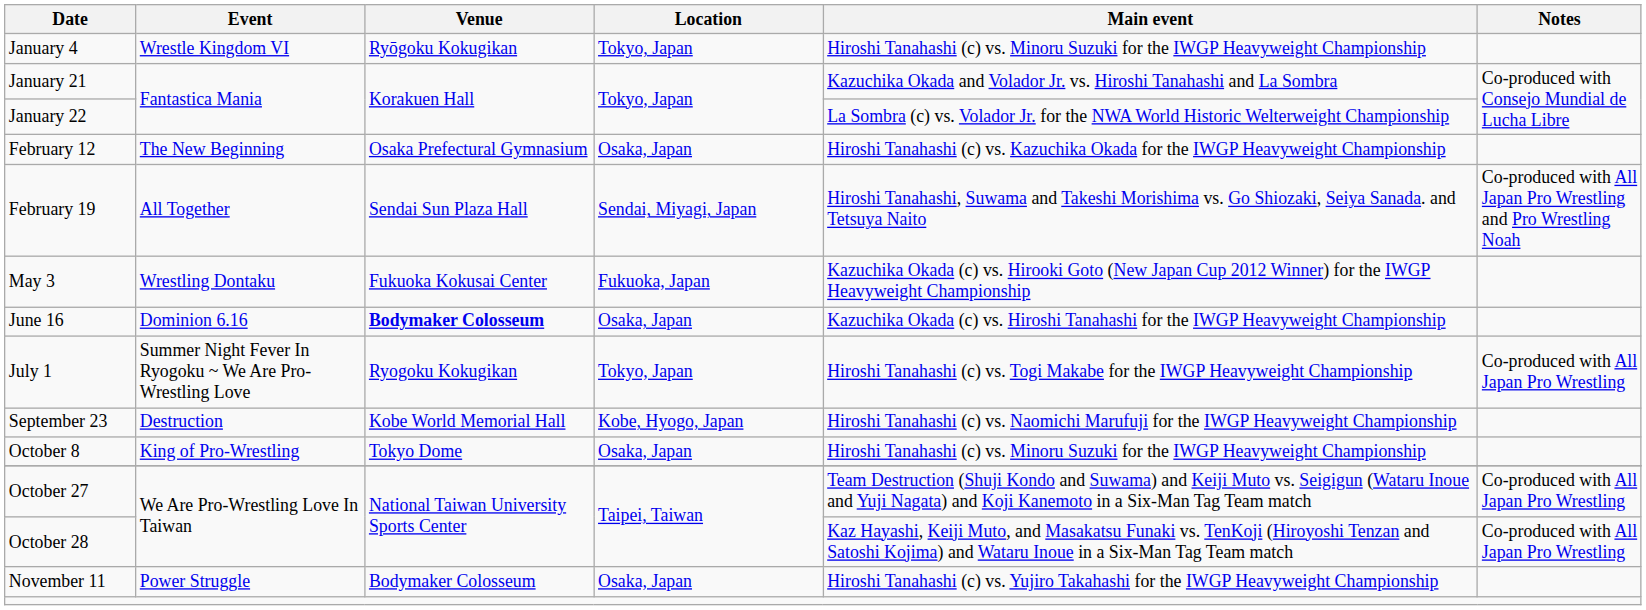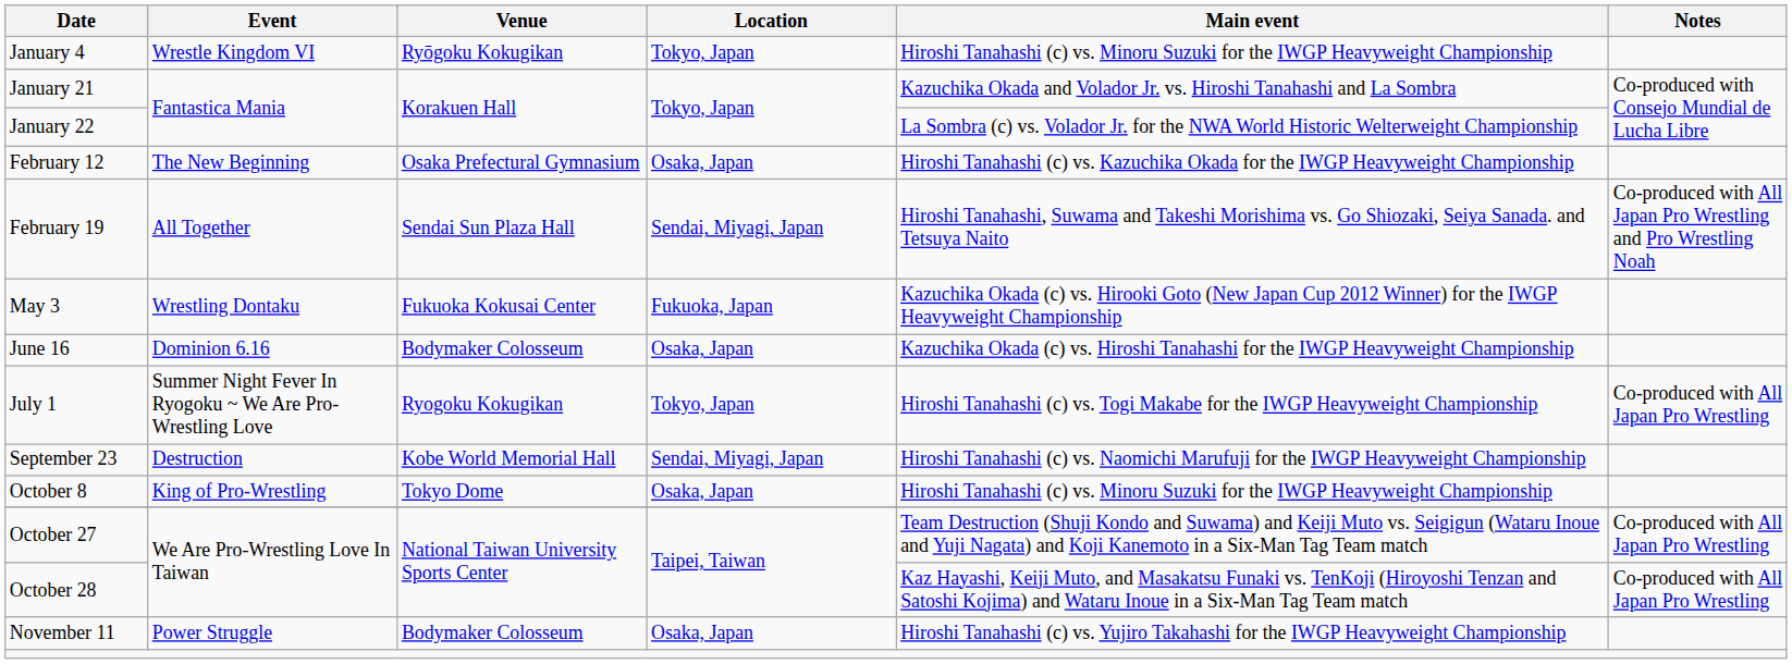June 16 | Venue: bold -> normal
September 23 | Location: Kobe, Hyogo, Japan -> Sendai, Miyagi, Japan
